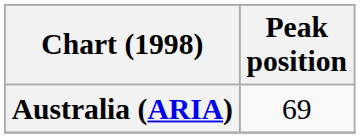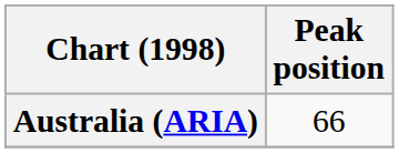Australia (ARIA) | Peak position: 69 -> 66
